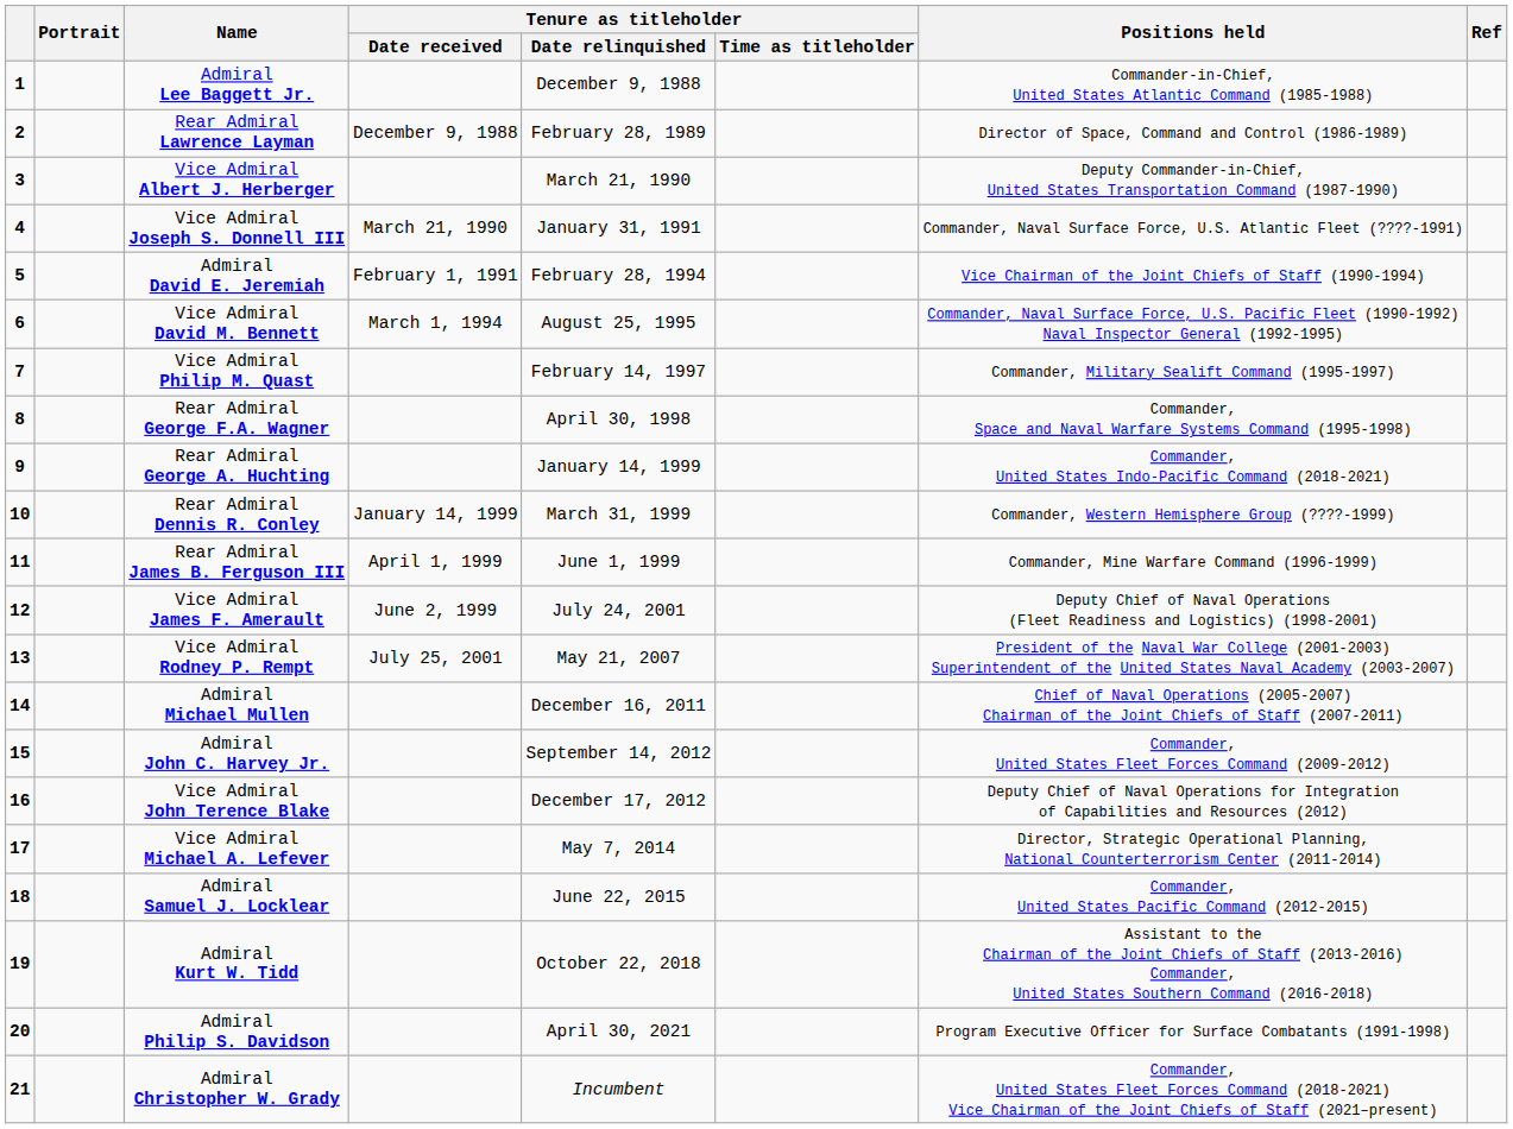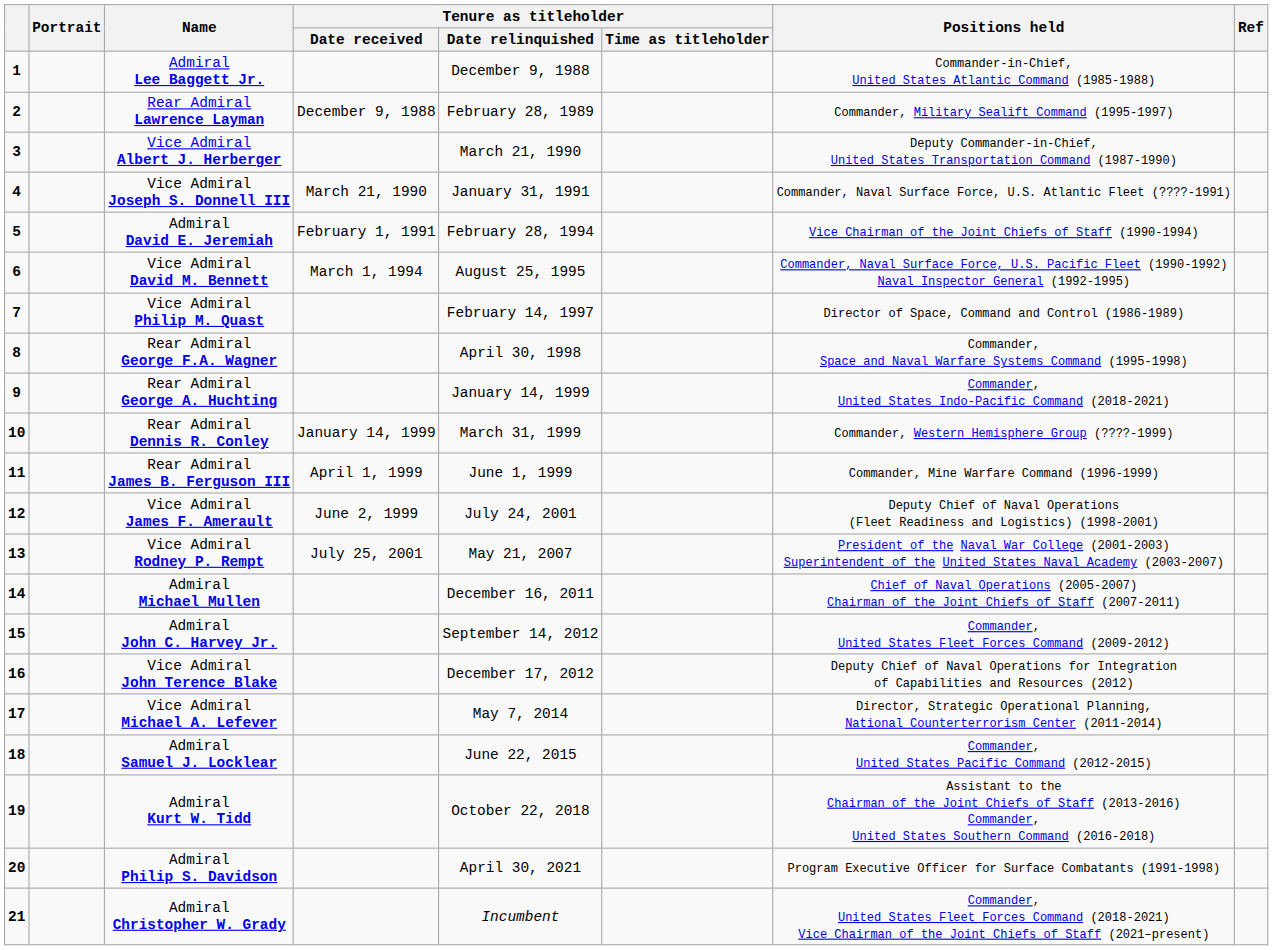Rear Admiral Lawrence Layman | Positions held: Director of Space, Command and Control (1986-1989) -> Commander, Military Sealift Command (1995-1997)
Vice Admiral Philip M. Quast | Positions held: Commander, Military Sealift Command (1995-1997) -> Director of Space, Command and Control (1986-1989)
